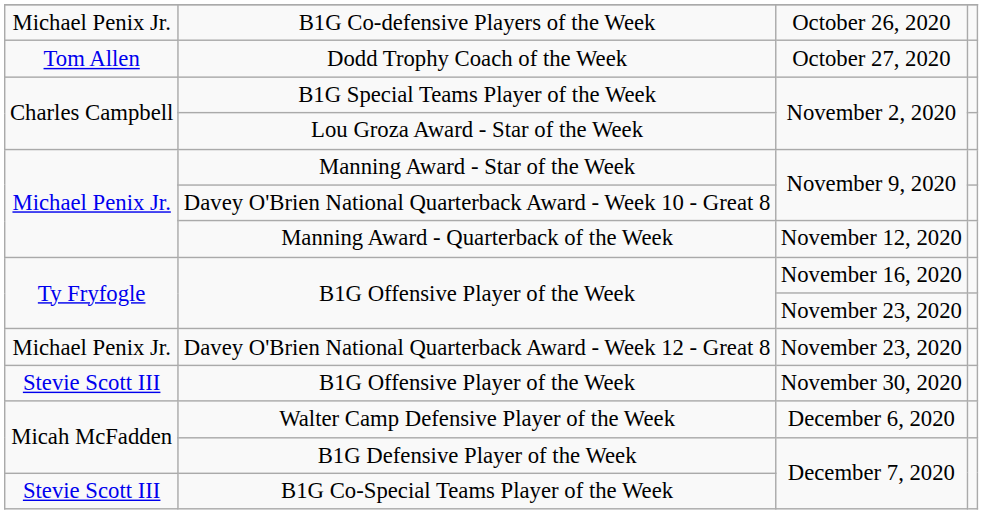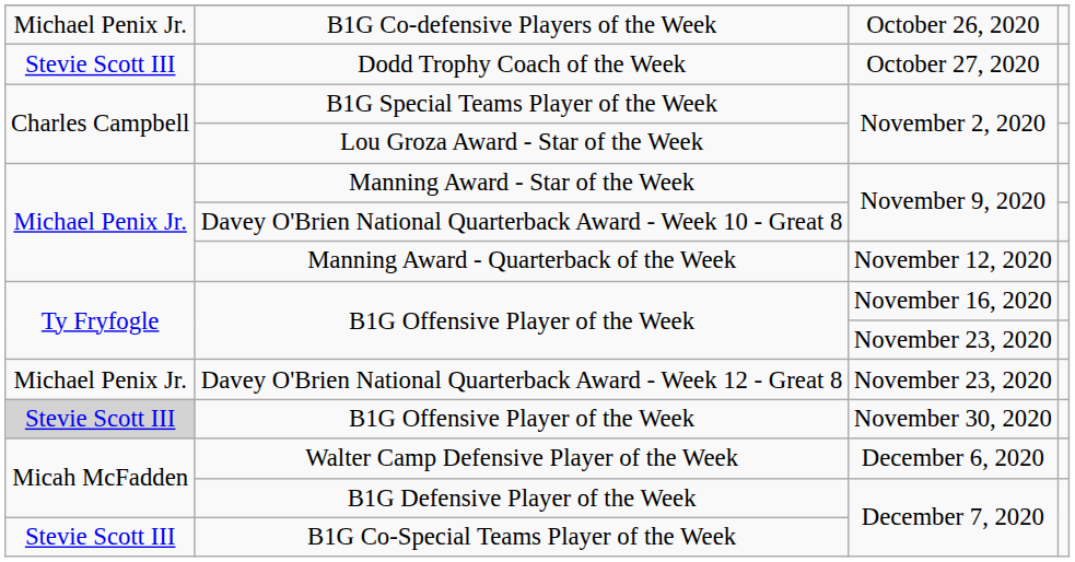Dodd Trophy Coach of the Week | column 1: Tom Allen -> Stevie Scott III
B1G Offensive Player of the Week / November 30, 2020 | column 1: no background -> lightgrey background
